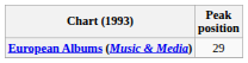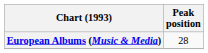European Albums (Music & Media) | Peak position: 29 -> 28
